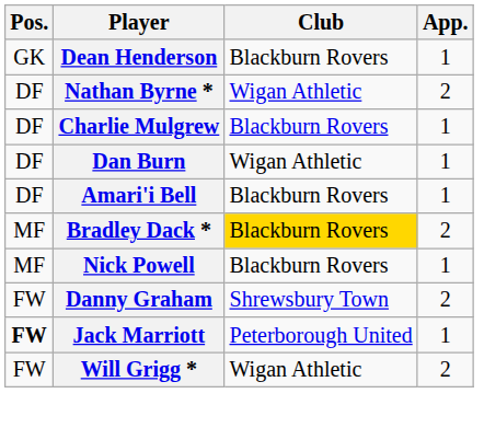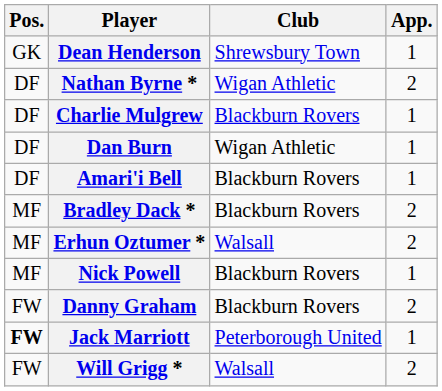Dean Henderson | Club: Blackburn Rovers -> Shrewsbury Town
Bradley Dack * | Club: gold background -> no background
+ row: MF | Erhun Oztumer * | Walsall | 2
Danny Graham | Club: Shrewsbury Town -> Blackburn Rovers
Will Grigg * | Club: Wigan Athletic -> Walsall
